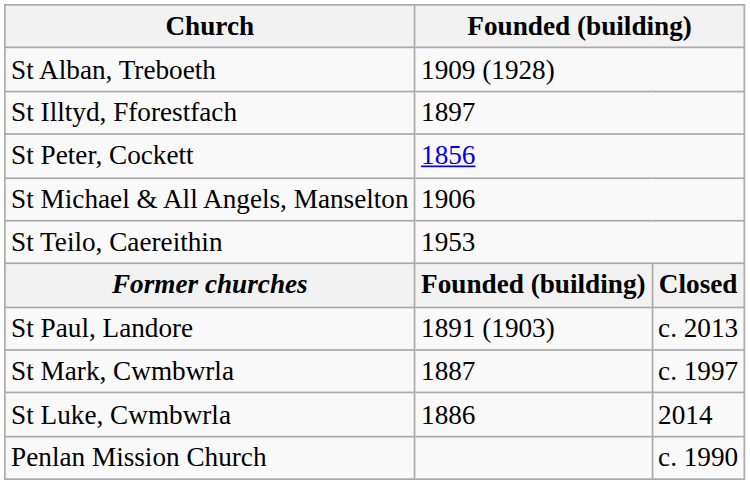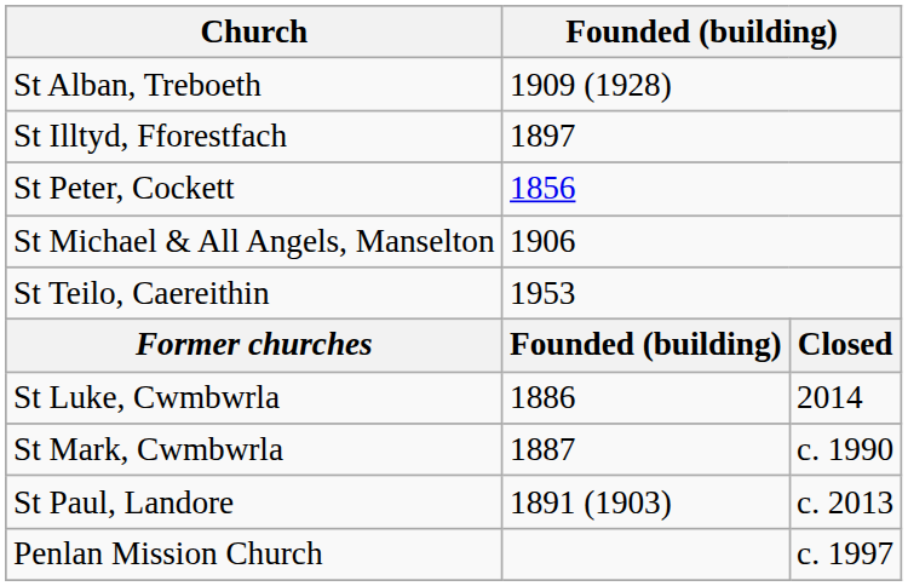rows swapped: St Luke, Cwmbwrla <-> St Paul, Landore
St Mark, Cwmbwrla | column 3: c. 1997 -> c. 1990
Penlan Mission Church | column 3: c. 1990 -> c. 1997
